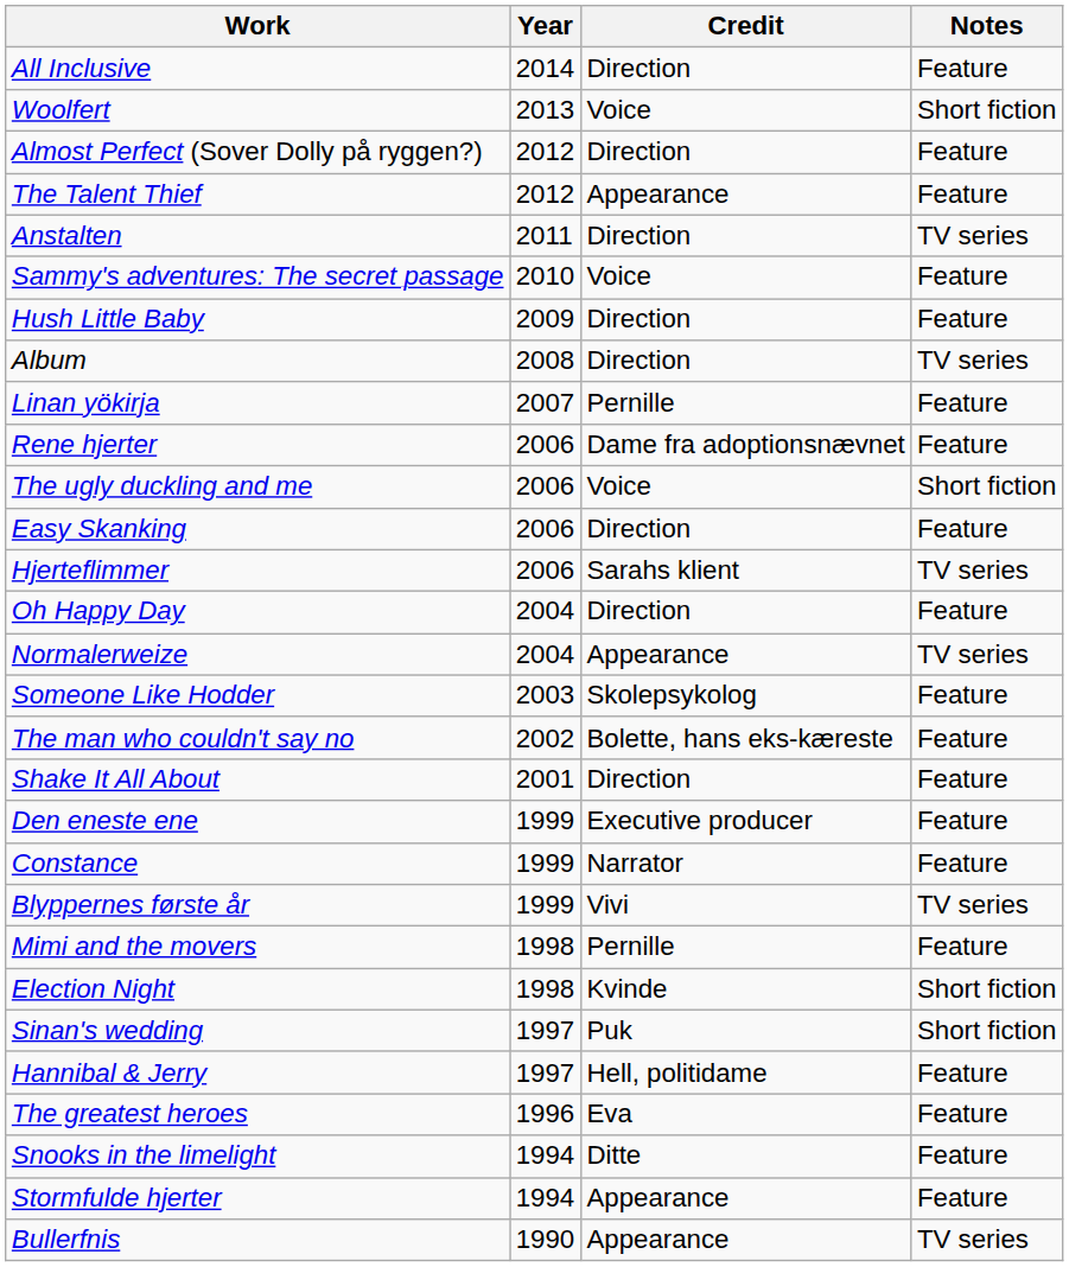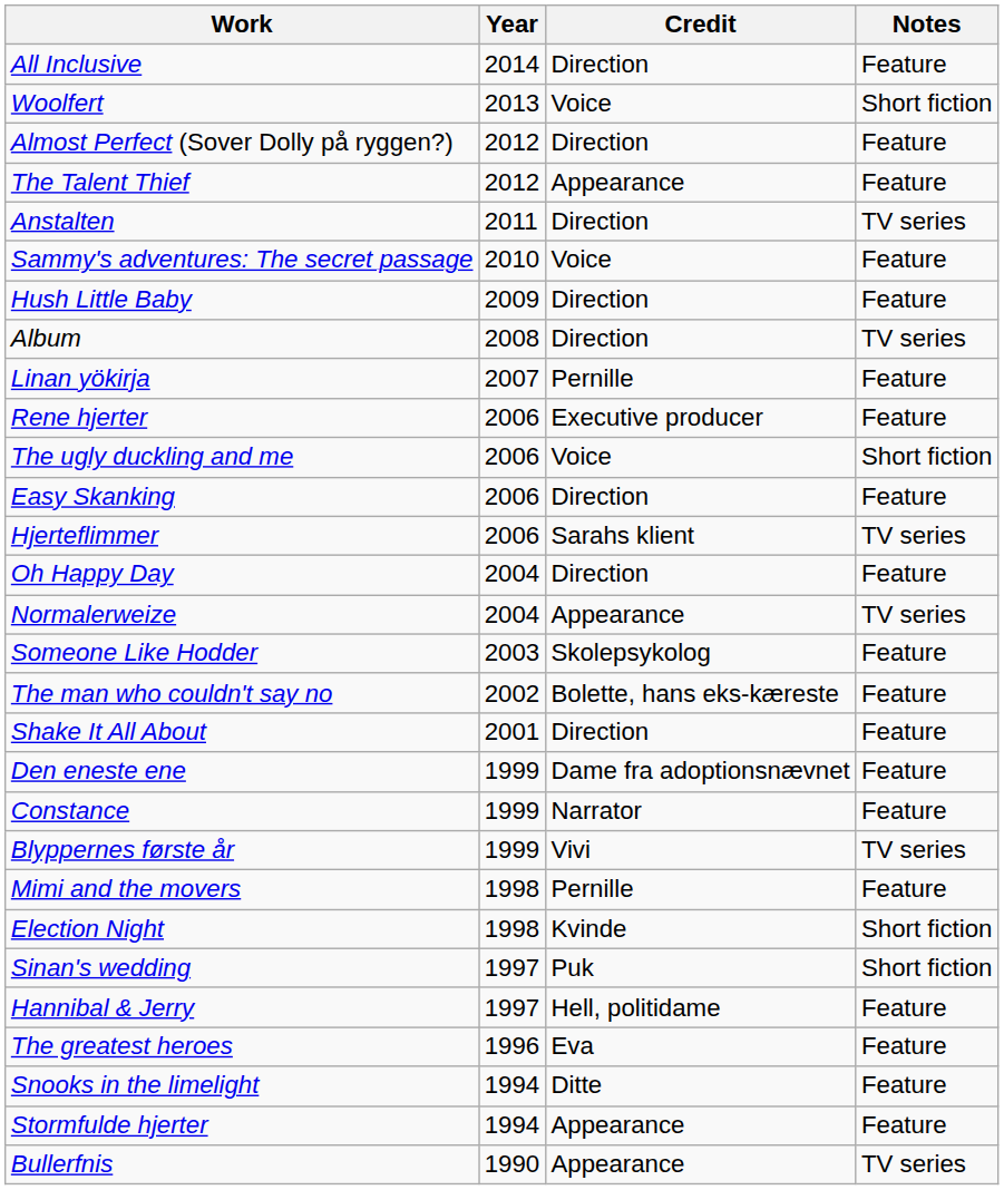Rene hjerter | Credit: Dame fra adoptionsnævnet -> Executive producer
Den eneste ene | Credit: Executive producer -> Dame fra adoptionsnævnet
